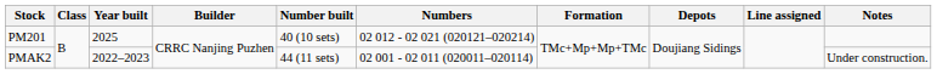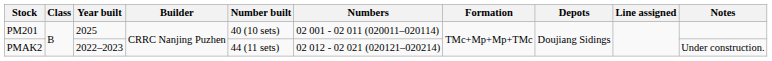PM201 | Numbers: 02 012 - 02 021 (020121–020214) -> 02 001 - 02 011 (020011–020114)
PMAK2 | Numbers: 02 001 - 02 011 (020011–020114) -> 02 012 - 02 021 (020121–020214)
